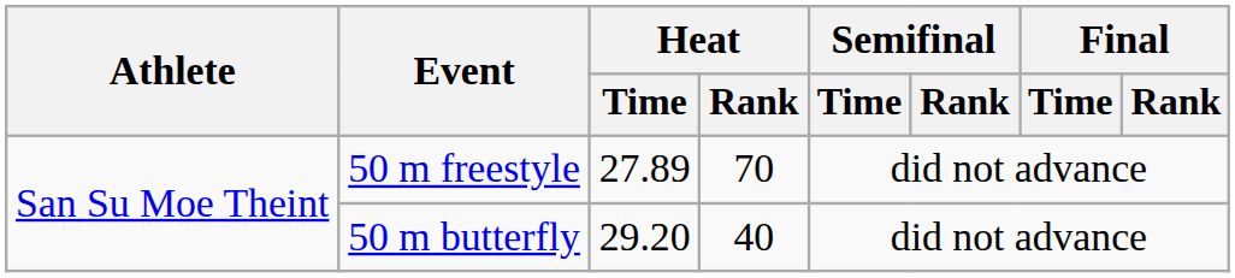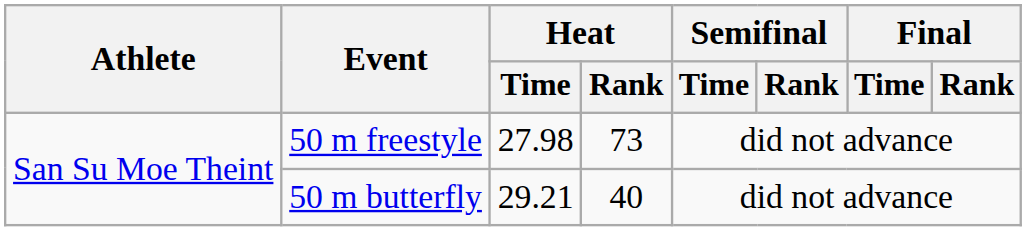50 m freestyle | Heat / Time: 27.89 -> 27.98
50 m freestyle | Heat / Rank: 70 -> 73
50 m butterfly | Heat / Time: 29.20 -> 29.21
